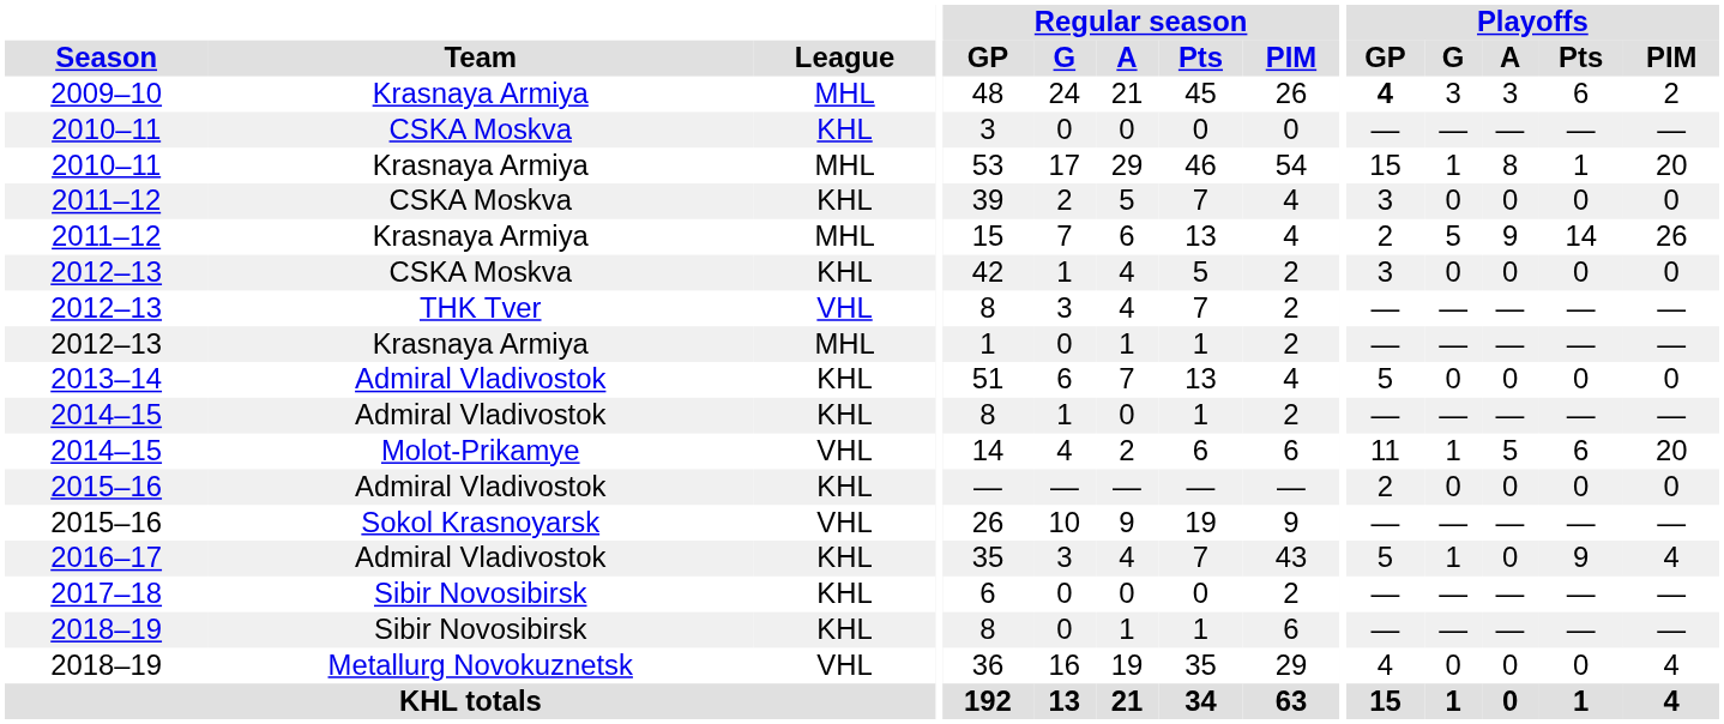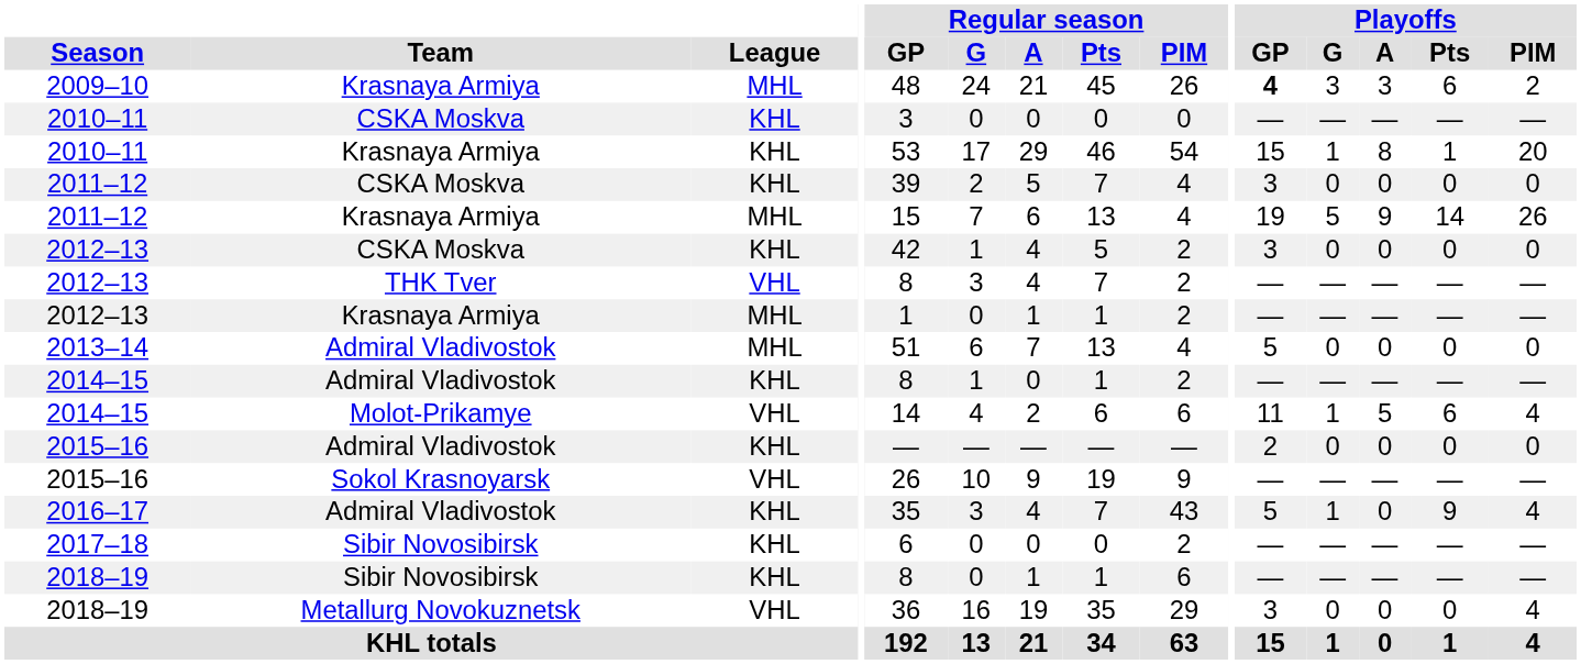2010–11 / Krasnaya Armiya | League: MHL -> KHL
2011–12 / Krasnaya Armiya | Playoffs / GP: 2 -> 19
2013–14 | League: KHL -> MHL
2014–15 / Molot-Prikamye | Playoffs / PIM: 20 -> 4
2018–19 / Metallurg Novokuznetsk | Playoffs / GP: 4 -> 3
